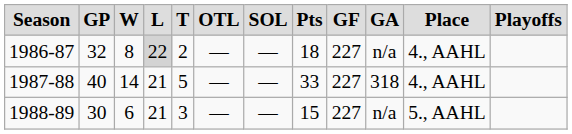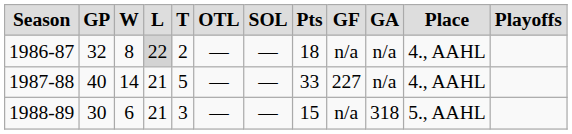1986-87 | column 9: 227 -> n/a
1987-88 | column 10: 318 -> n/a
1988-89 | column 9: 227 -> n/a
1988-89 | column 10: n/a -> 318
